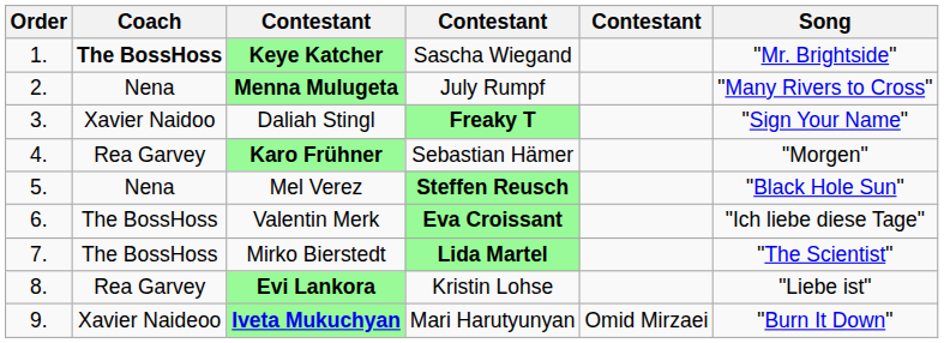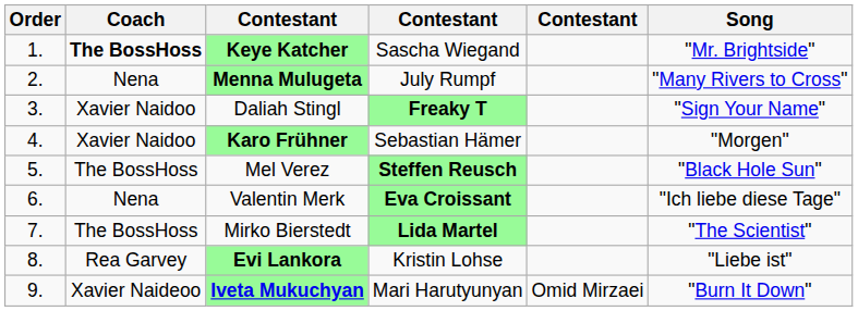Karo Frühner | Coach: Rea Garvey -> Xavier Naidoo
Mel Verez | Coach: Nena -> The BossHoss
Valentin Merk | Coach: The BossHoss -> Nena
